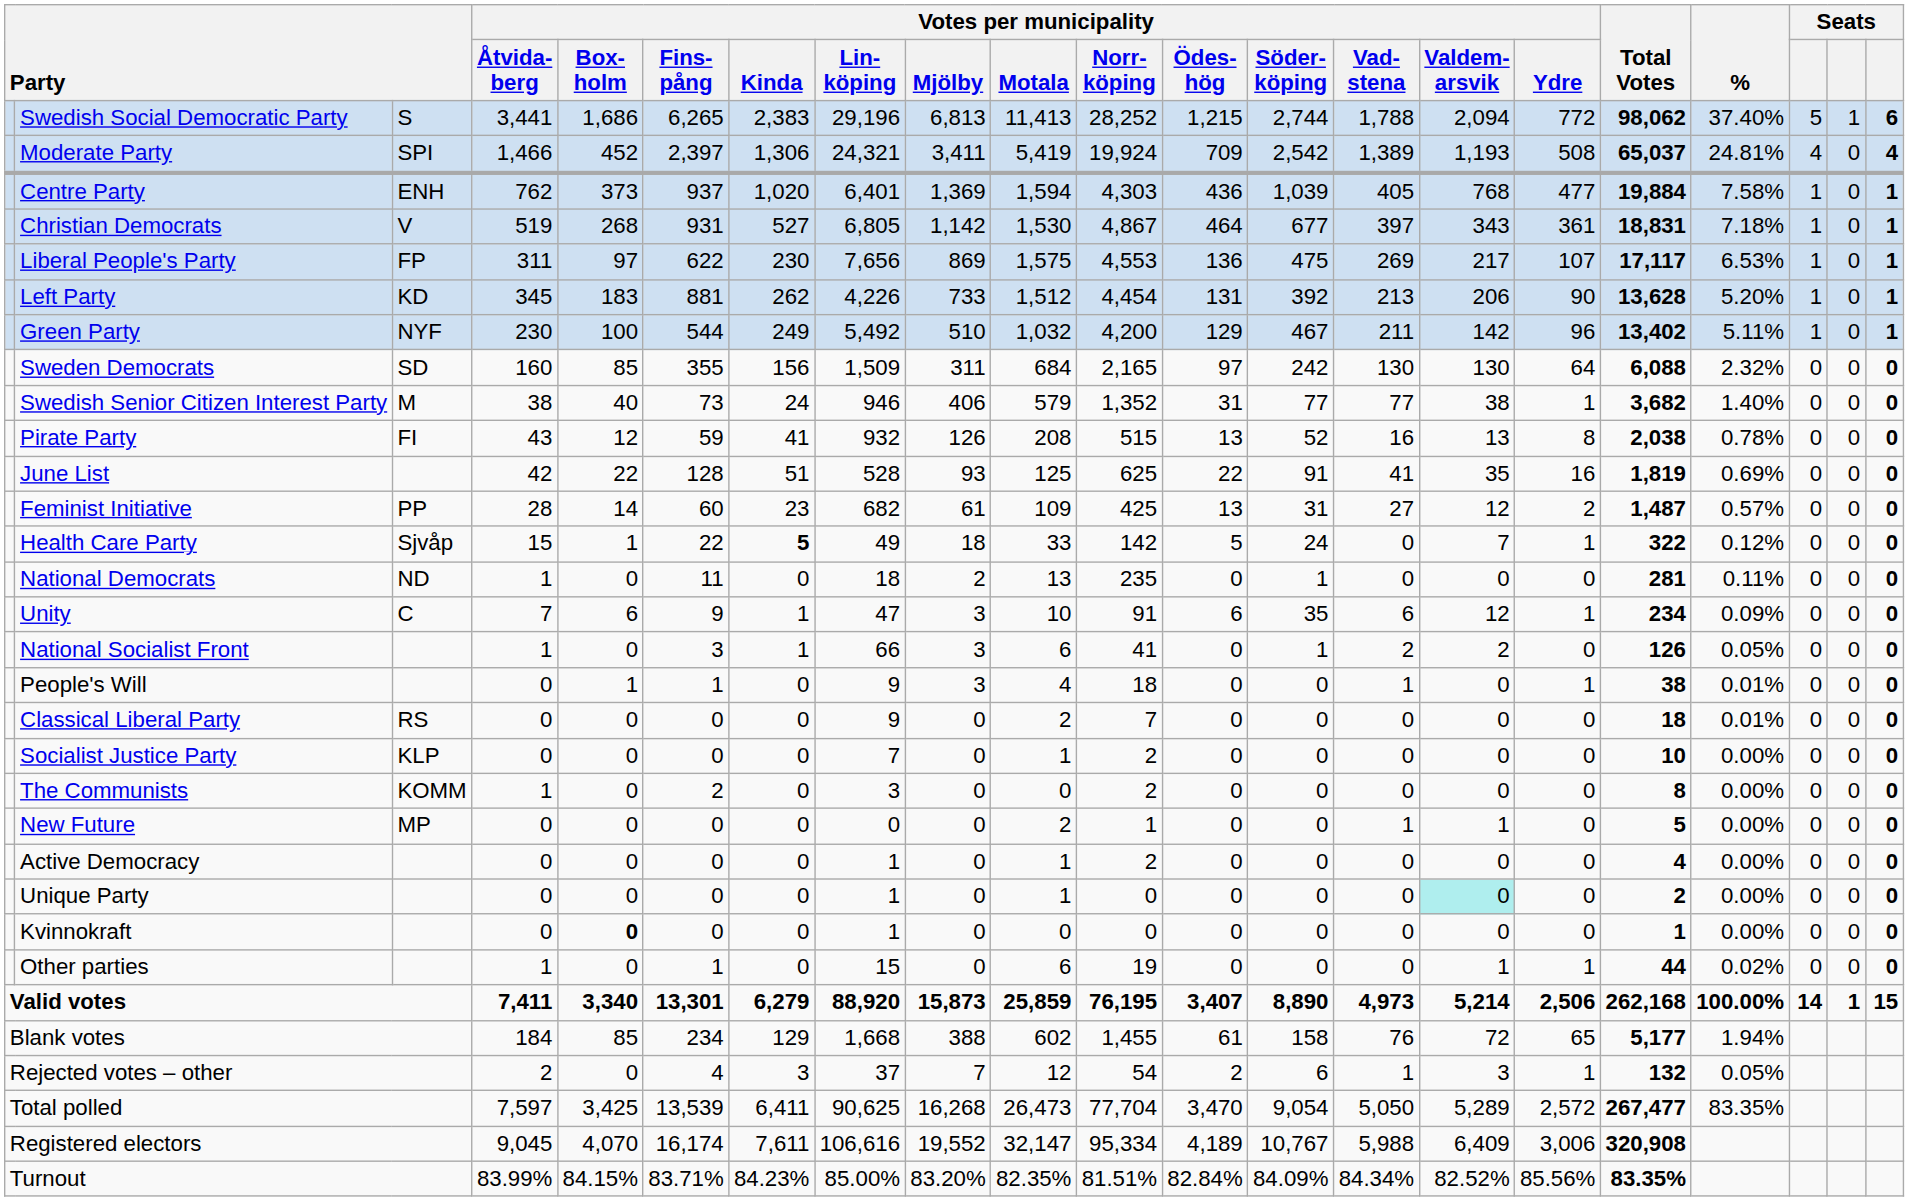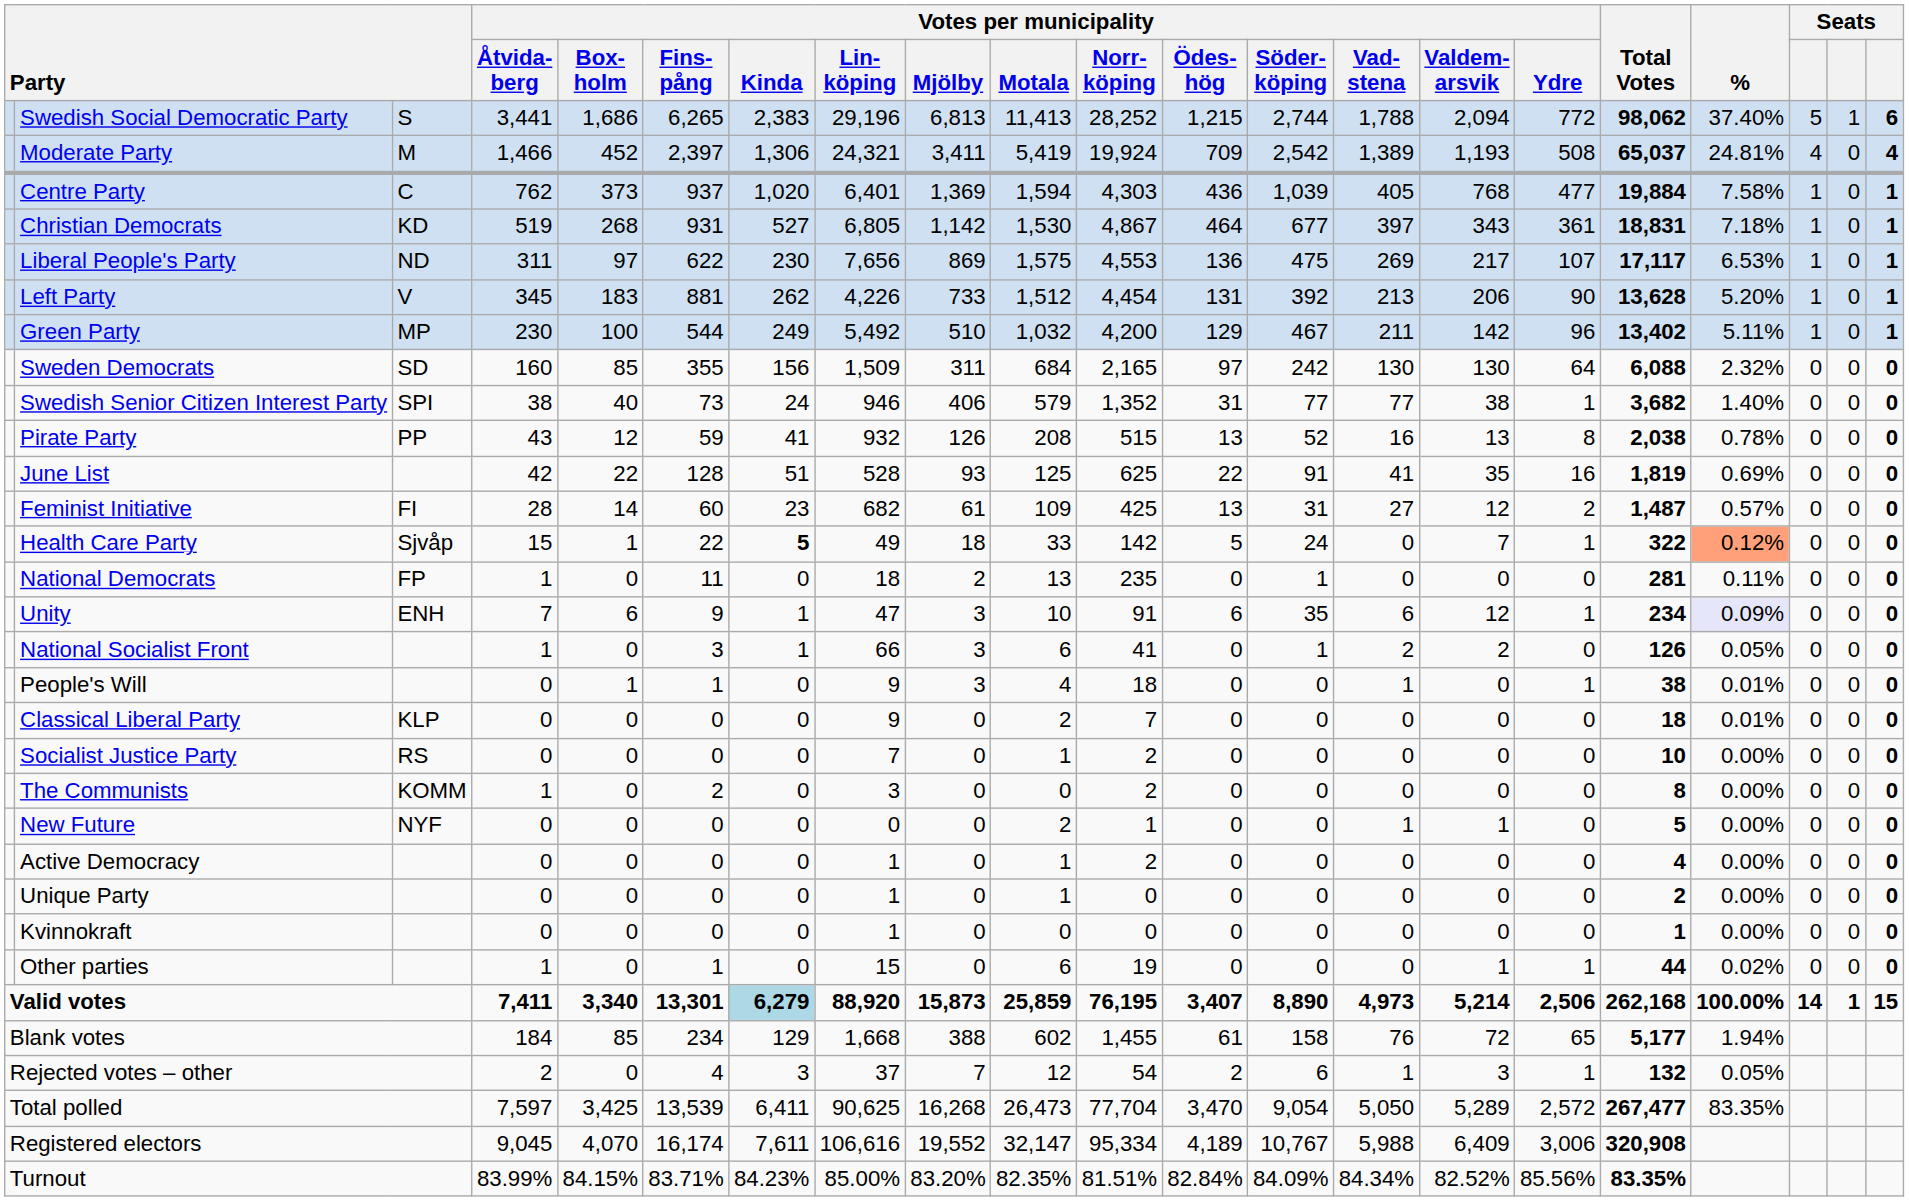Moderate Party | column 3: SPI -> M
Centre Party | column 3: ENH -> C
Christian Democrats | column 3: V -> KD
Liberal People's Party | column 3: FP -> ND
Left Party | column 3: KD -> V
Green Party | column 3: NYF -> MP
Swedish Senior Citizen Interest Party | column 3: M -> SPI
Pirate Party | column 3: FI -> PP
Feminist Initiative | column 3: PP -> FI
Health Care Party | %: no background -> lightsalmon background
National Democrats | column 3: ND -> FP
Unity | column 3: C -> ENH
Unity | %: no background -> lavender background
Classical Liberal Party | column 3: RS -> KLP
Socialist Justice Party | column 3: KLP -> RS
New Future | column 3: MP -> NYF
Unique Party | Votes per municipality / Valdem- arsvik: paleturquoise background -> no background
Kvinnokraft | Votes per municipality / Box- holm: bold -> normal
Valid votes | Votes per municipality / Kinda: no background -> lightblue background
